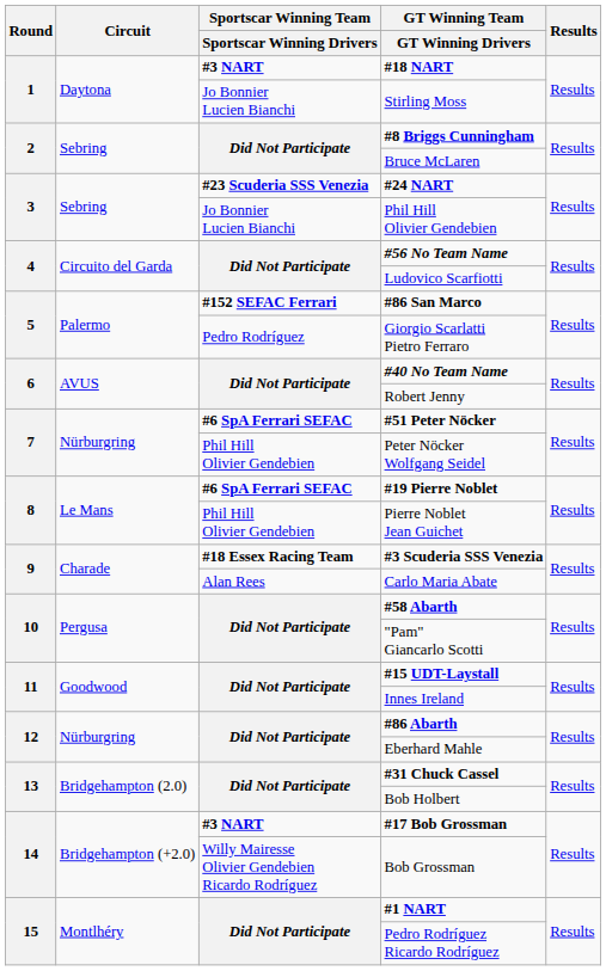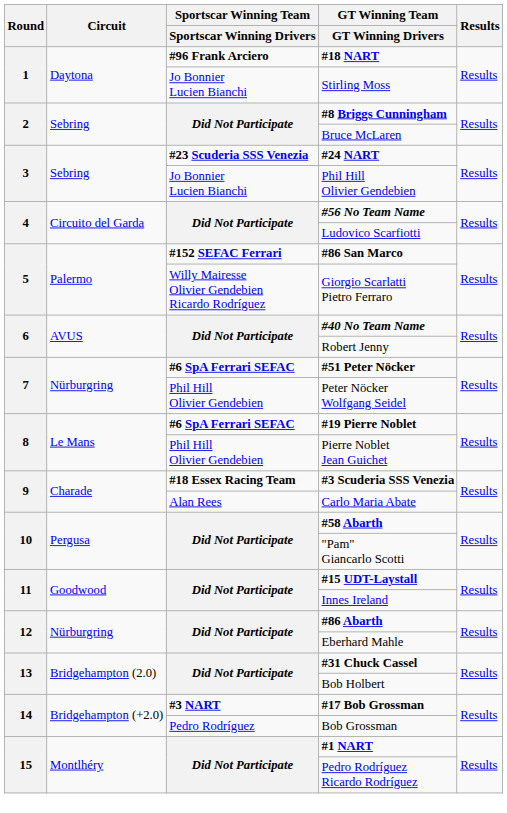#18 NART | Sportscar Winning Team / Sportscar Winning Drivers: #3 NART -> #96 Frank Arciero
Giorgio Scarlatti Pietro Ferraro | Sportscar Winning Team / Sportscar Winning Drivers: Pedro Rodríguez -> Willy Mairesse Olivier Gendebien Ricardo Rodríguez
Bob Grossman | Sportscar Winning Team / Sportscar Winning Drivers: Willy Mairesse Olivier Gendebien Ricardo Rodríguez -> Pedro Rodríguez
